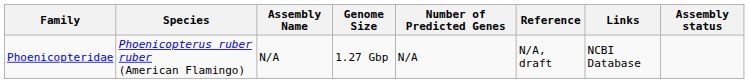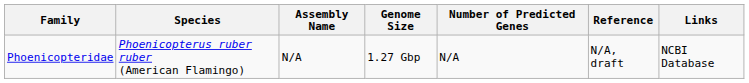- column: Assembly status
